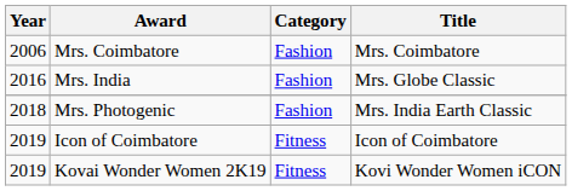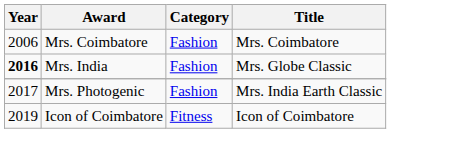Mrs. India | Year: normal -> bold
Mrs. Photogenic | Year: 2018 -> 2017
- row: 2019 | Kovai Wonder Women 2K19 | Fitness | Kovi Wonder Women iCON
